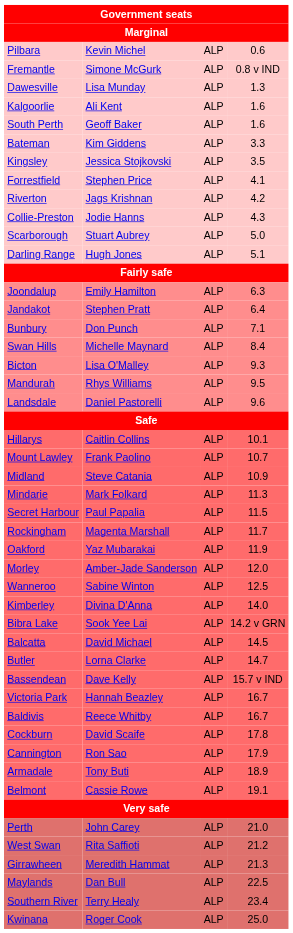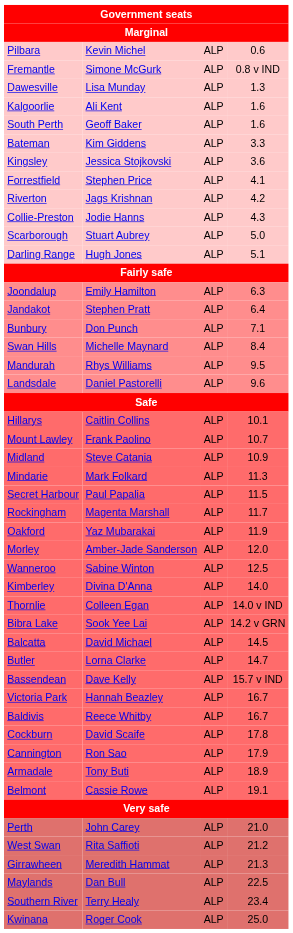Kingsley | column 4: 3.5 -> 3.6
- row: Bicton | Lisa O'Malley | ALP | 9.3
+ row: Thornlie | Colleen Egan | ALP | 14.0 v IND
